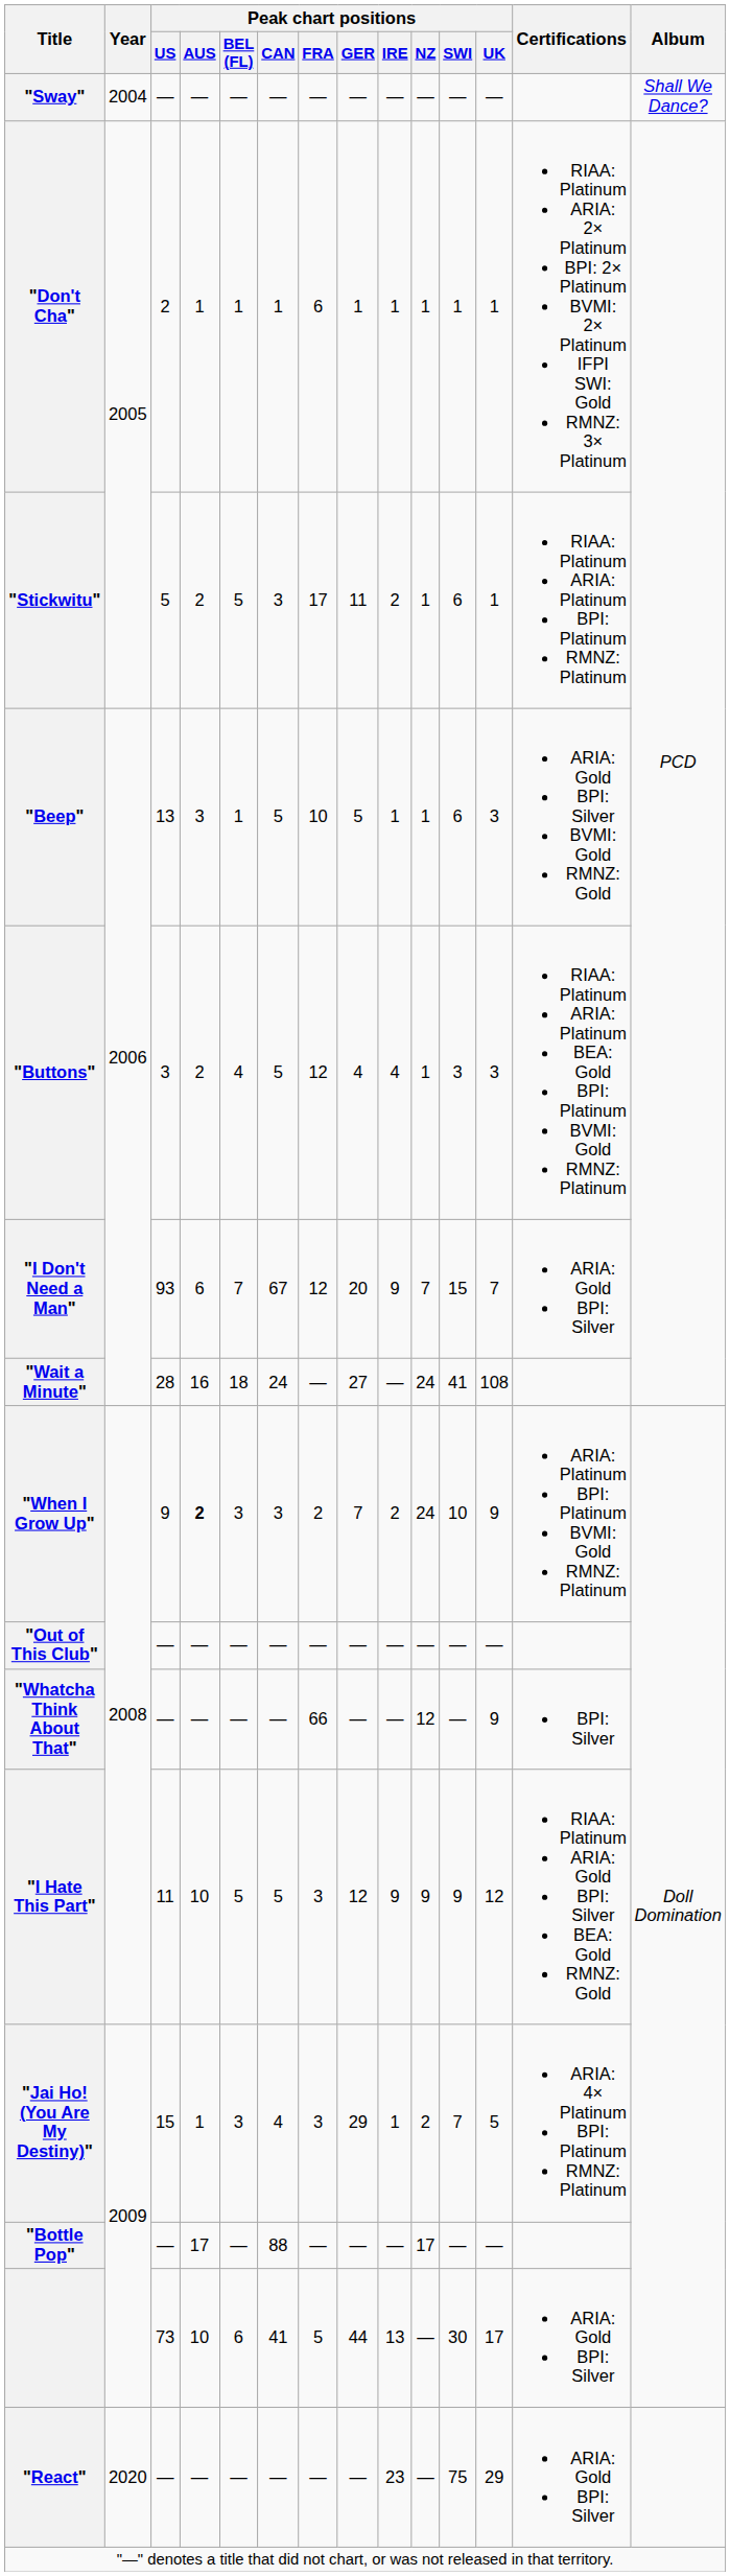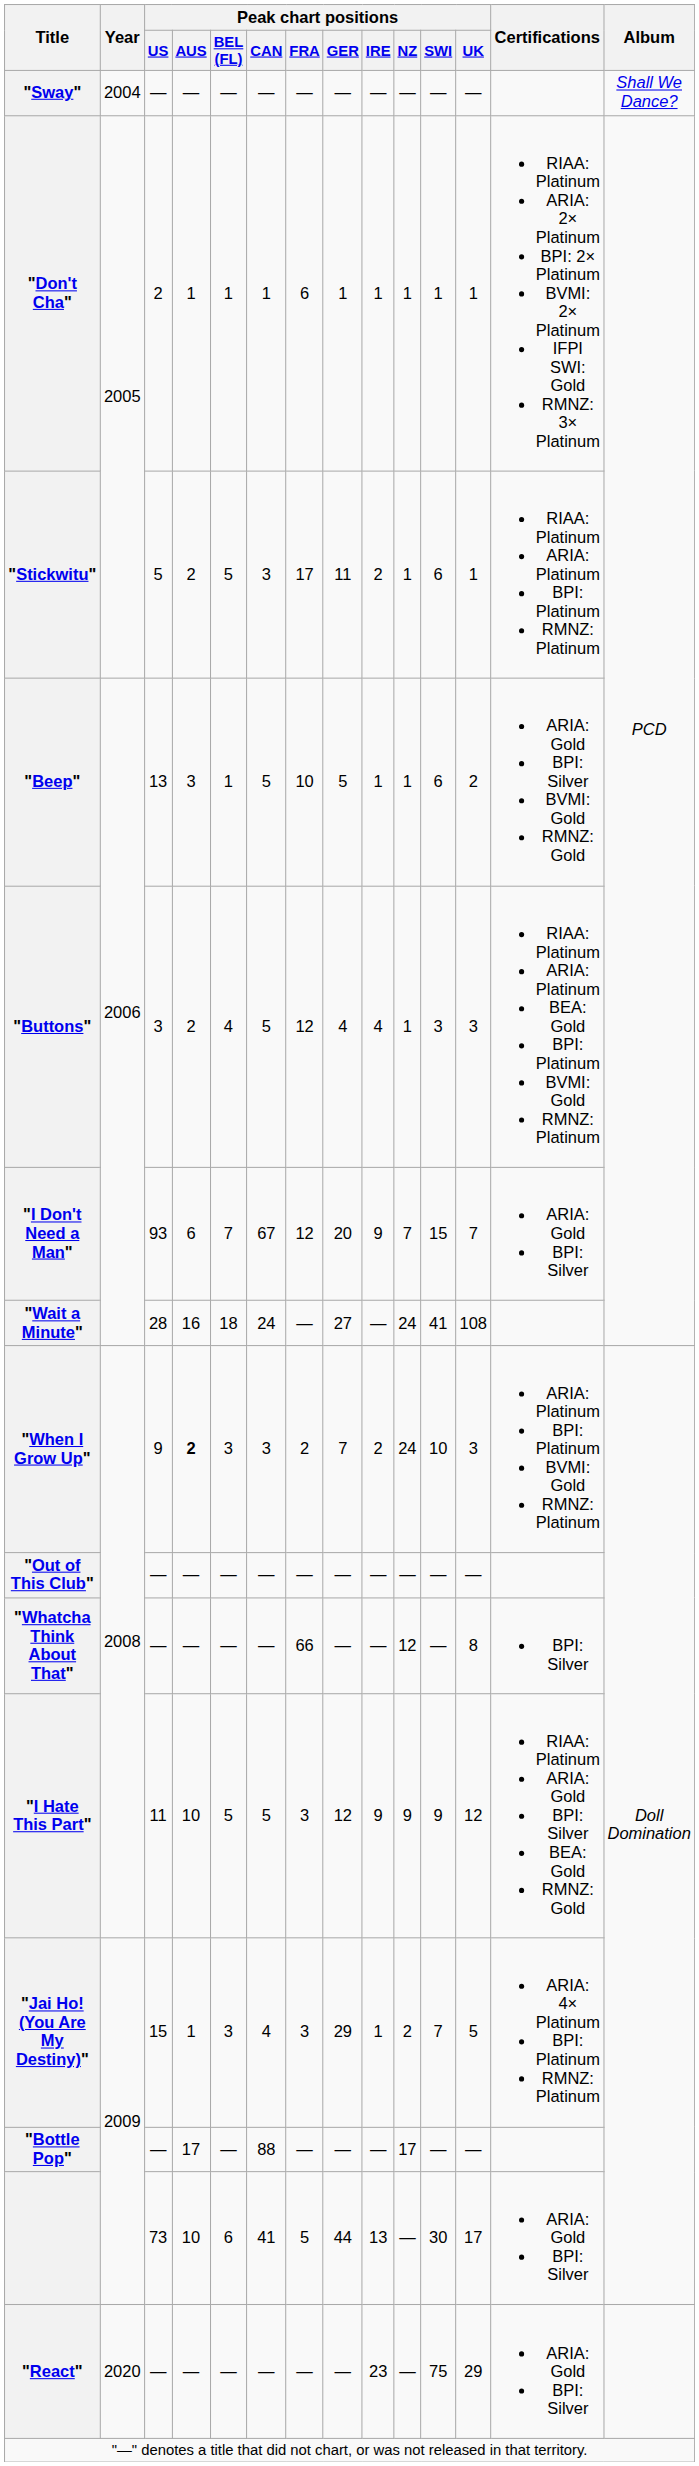"Beep" | Peak chart positions / UK: 3 -> 2
"When I Grow Up" | Peak chart positions / UK: 9 -> 3
"Whatcha Think About That" | Peak chart positions / UK: 9 -> 8
